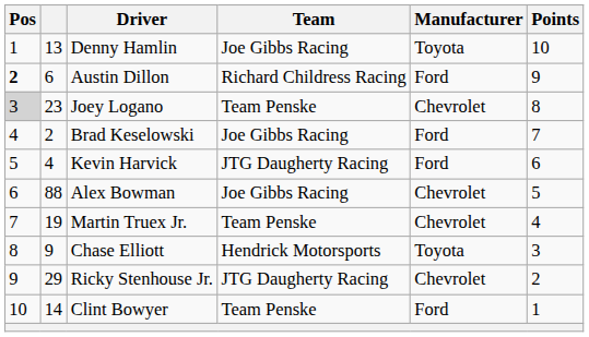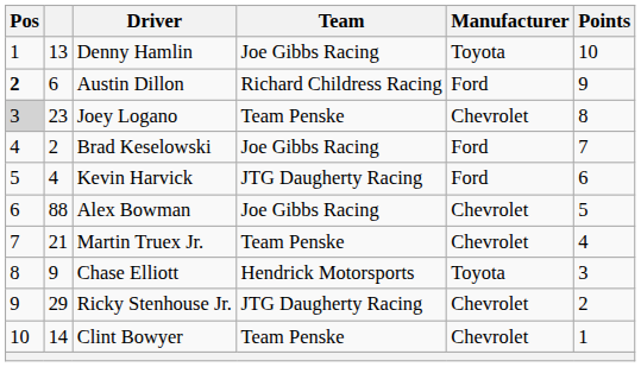Martin Truex Jr. | column 2: 19 -> 21
Clint Bowyer | Manufacturer: Ford -> Chevrolet
